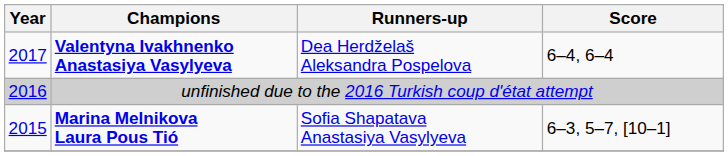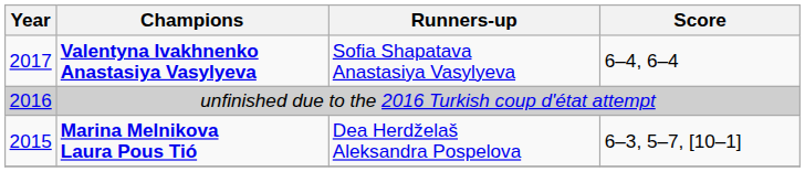Valentyna Ivakhnenko Anastasiya Vasylyeva | Runners-up: Dea Herdželaš Aleksandra Pospelova -> Sofia Shapatava Anastasiya Vasylyeva
Marina Melnikova Laura Pous Tió | Runners-up: Sofia Shapatava Anastasiya Vasylyeva -> Dea Herdželaš Aleksandra Pospelova
